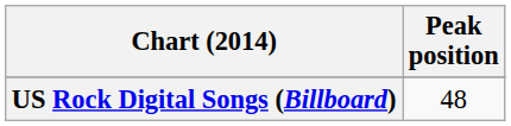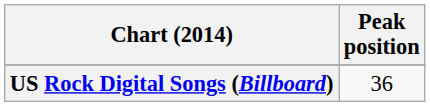US Rock Digital Songs (Billboard) | Peak position: 48 -> 36
